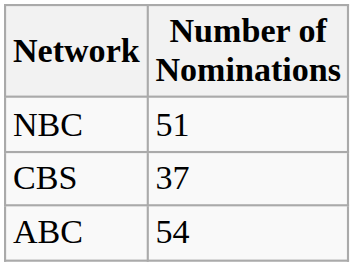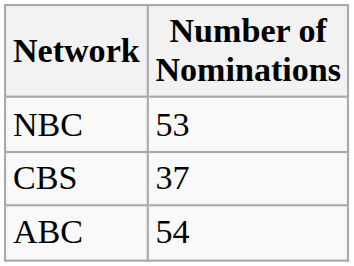NBC | Number of Nominations: 51 -> 53
